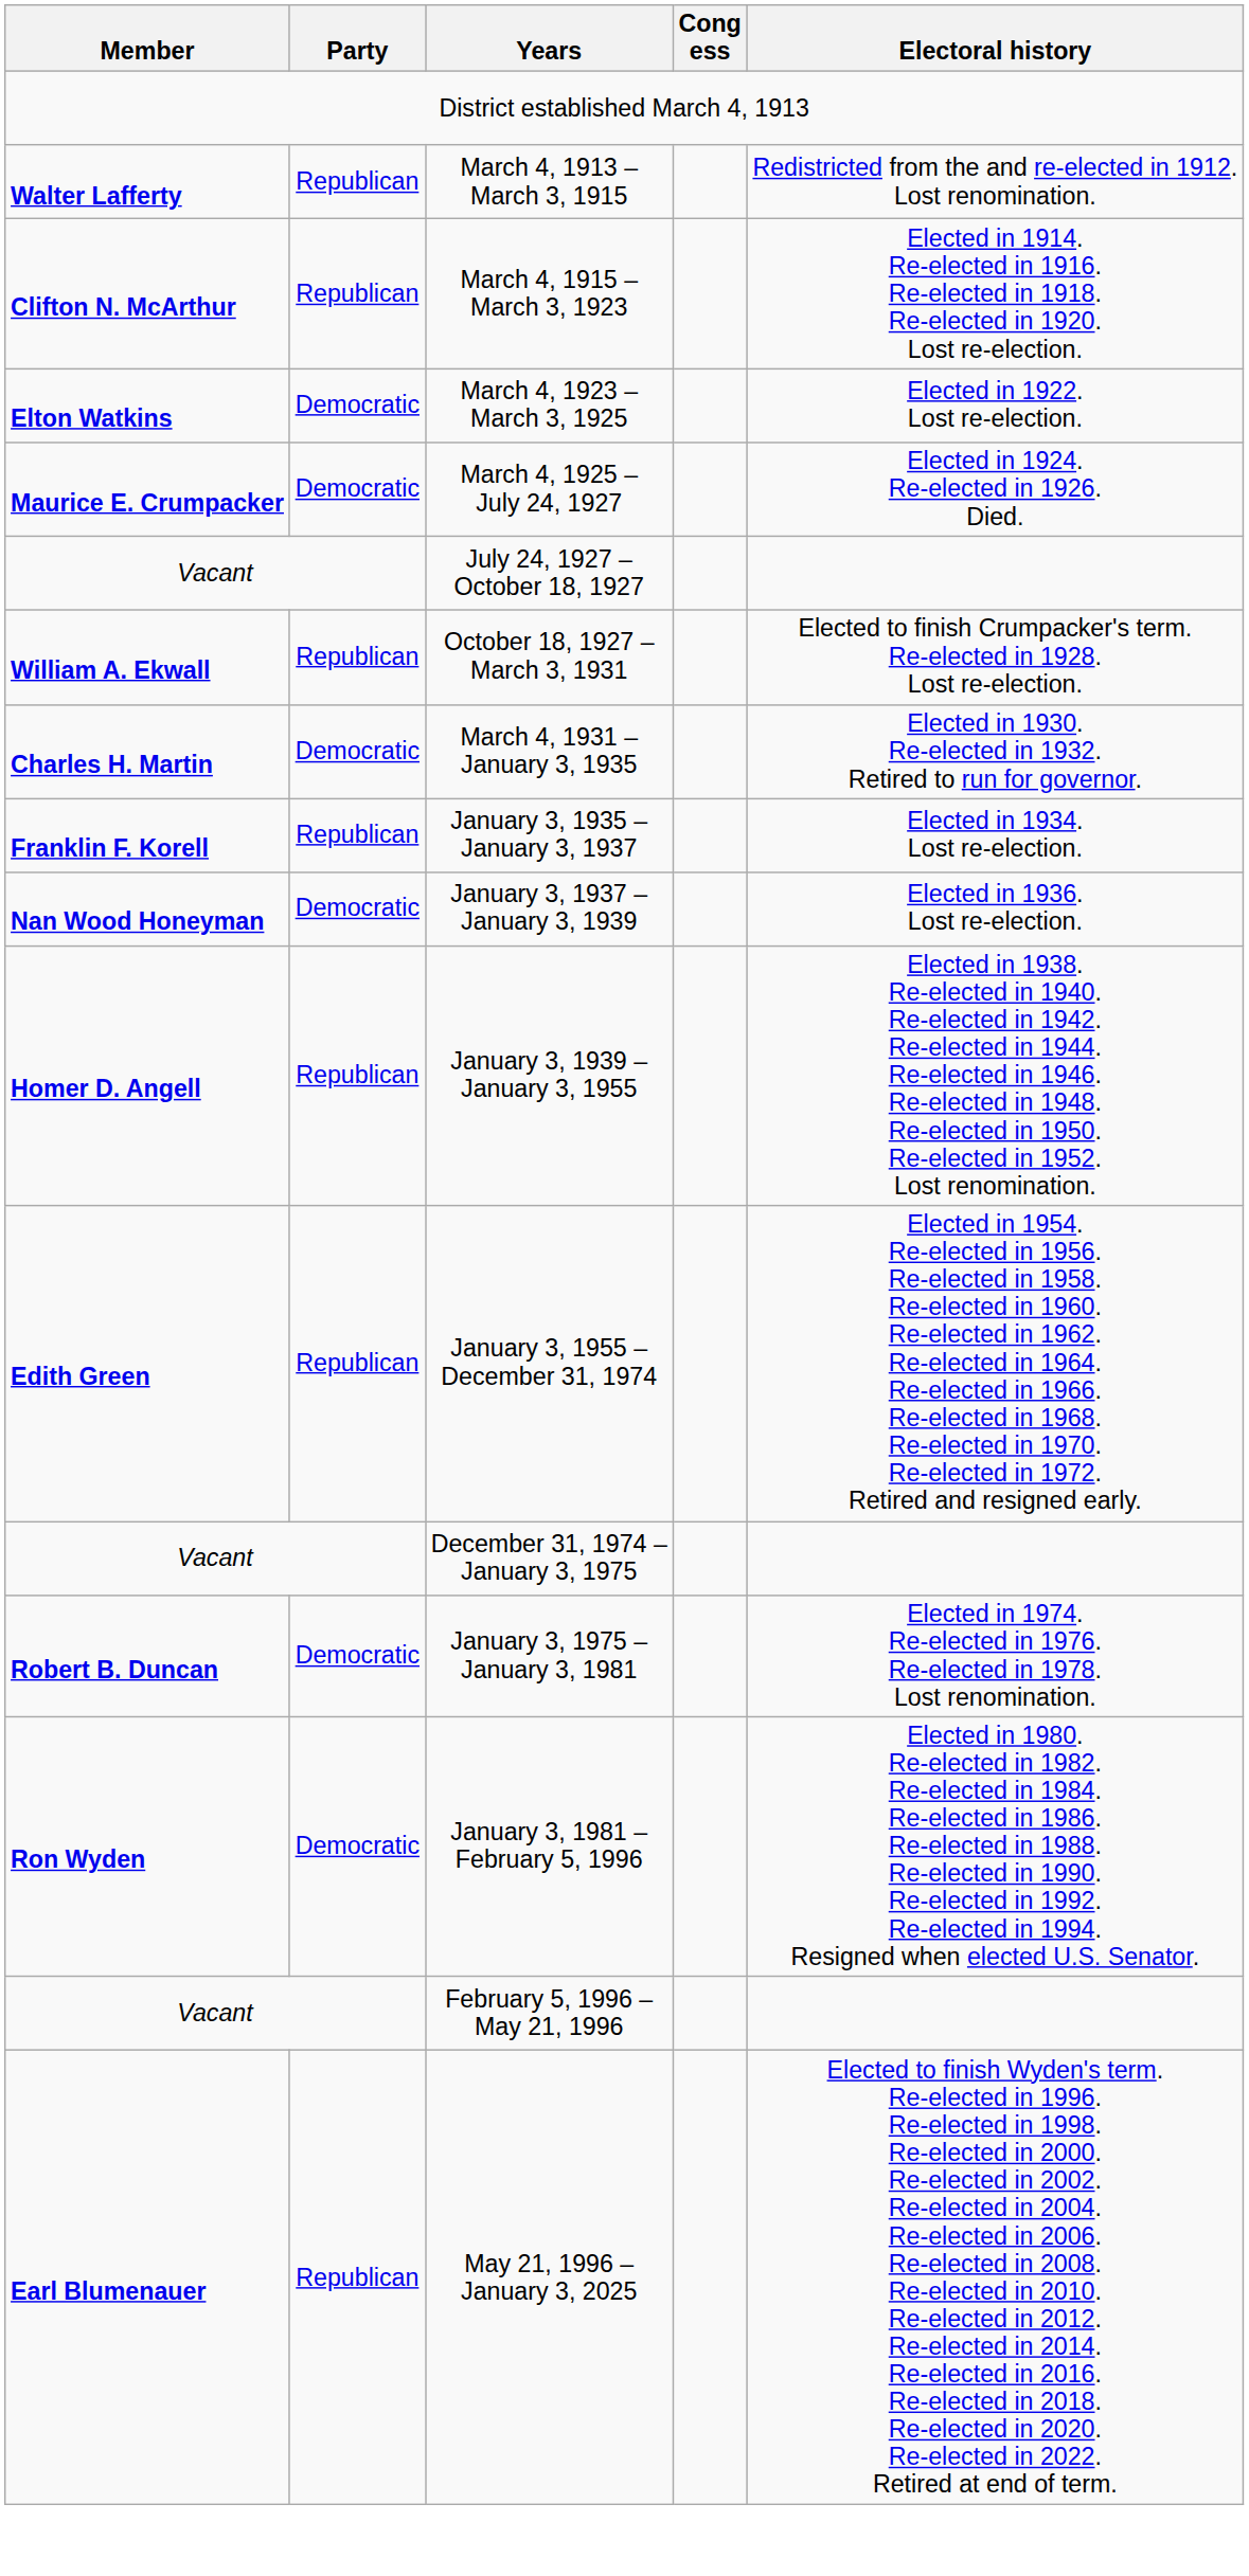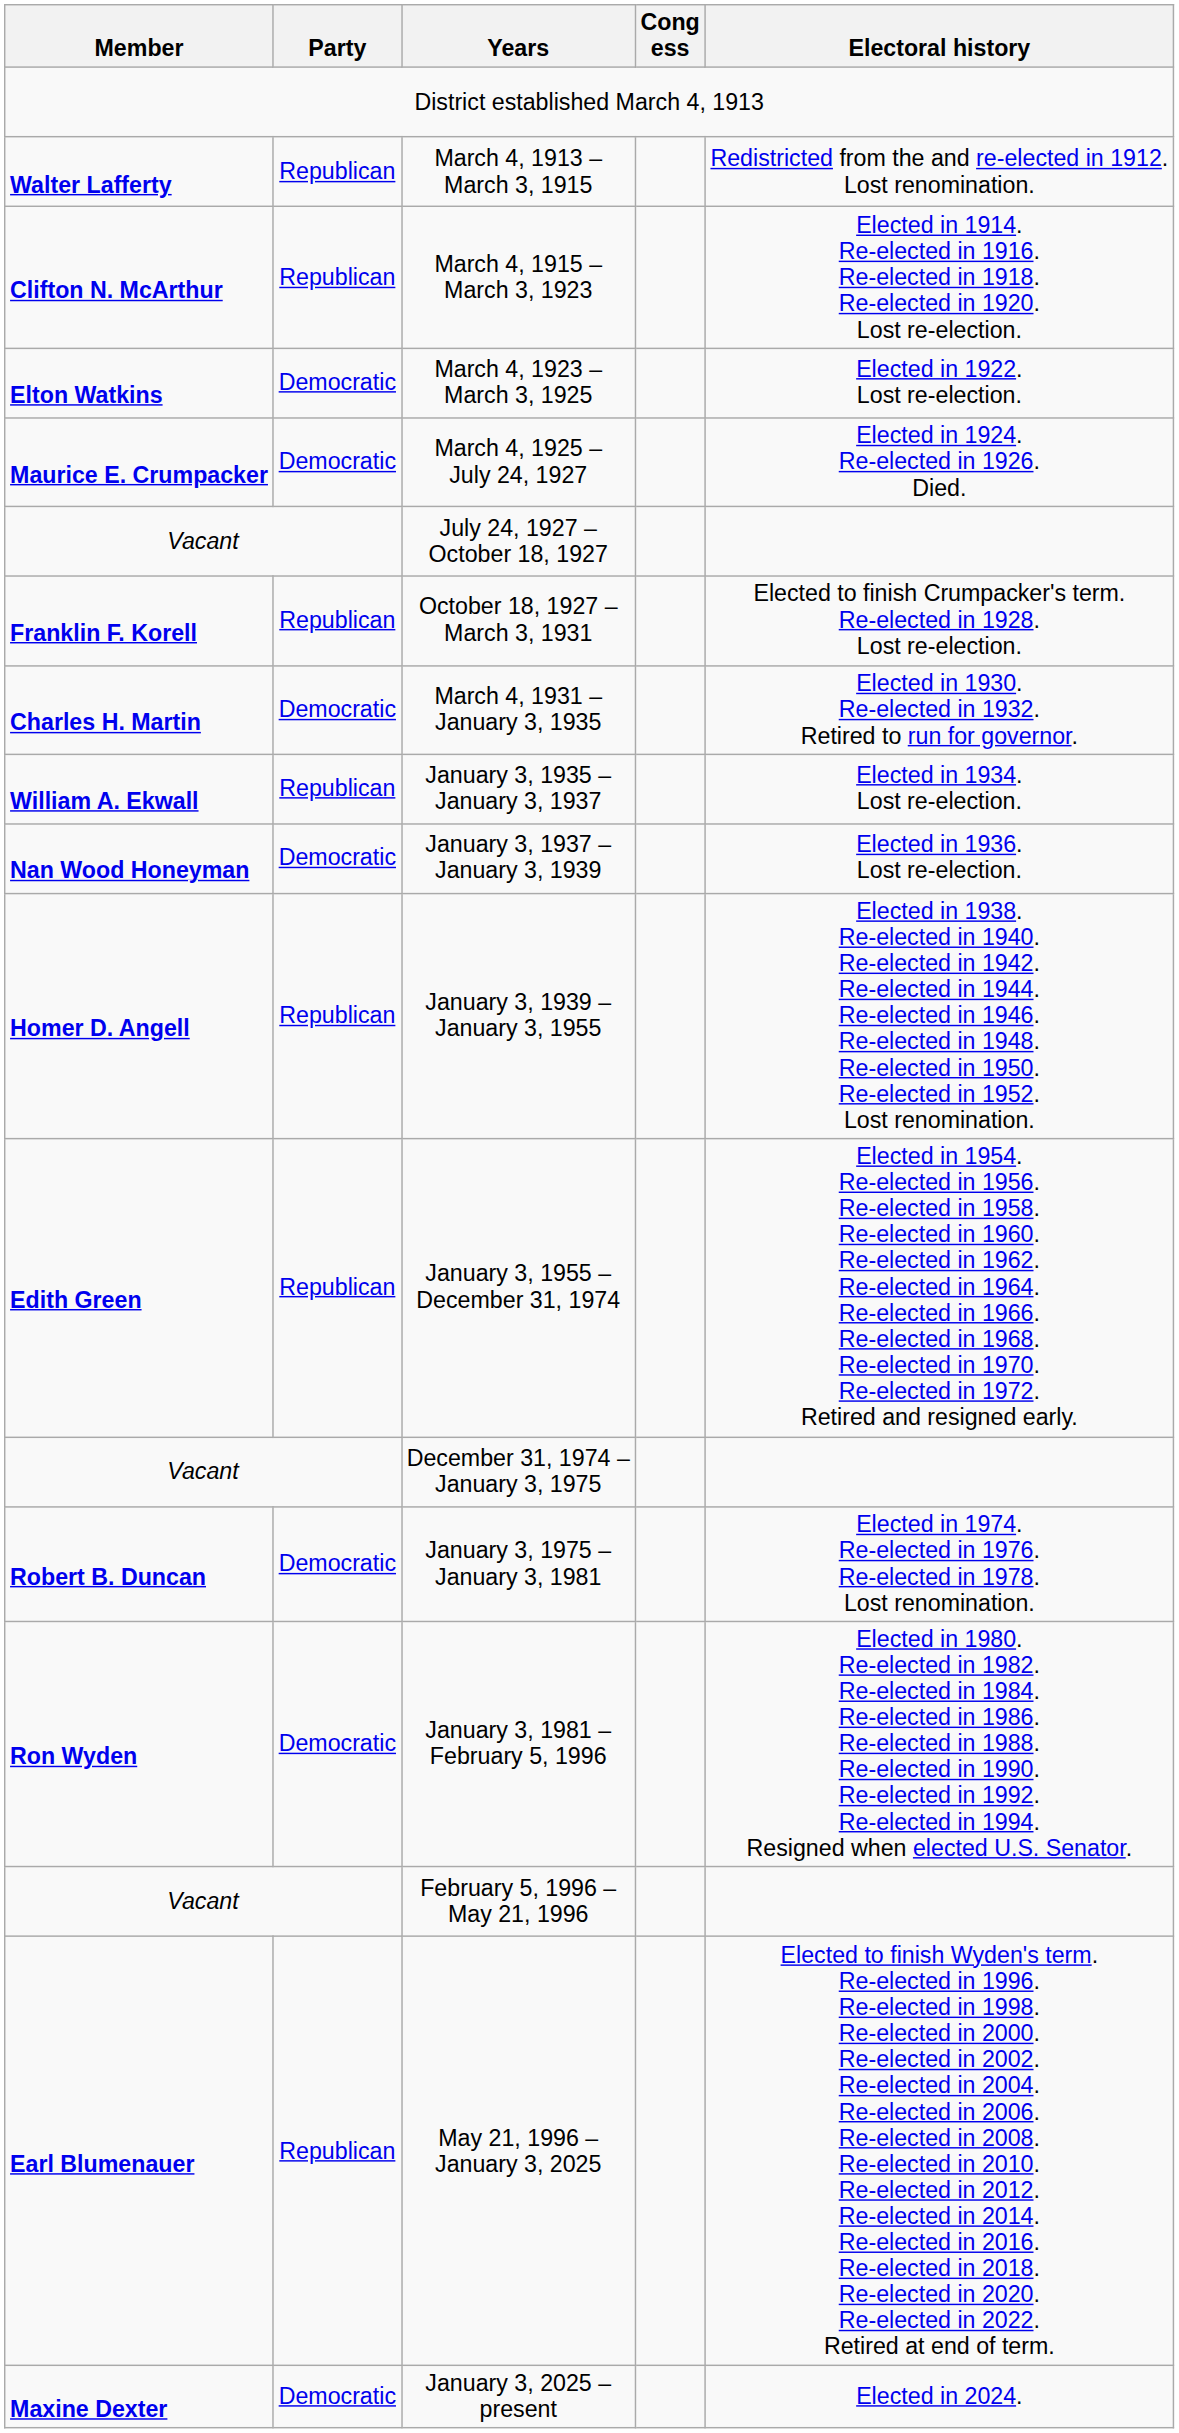October 18, 1927 – March 3, 1931 | Member: William A. Ekwall -> Franklin F. Korell
January 3, 1935 – January 3, 1937 | Member: Franklin F. Korell -> William A. Ekwall
+ row: Maxine Dexter | Democratic | January 3, 2025 – present | Elected in 2024.
